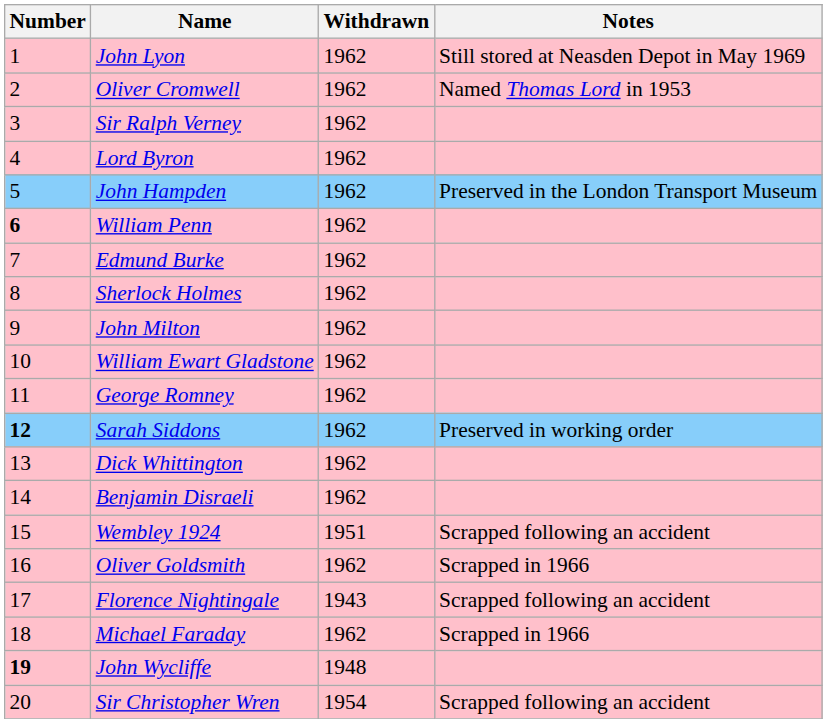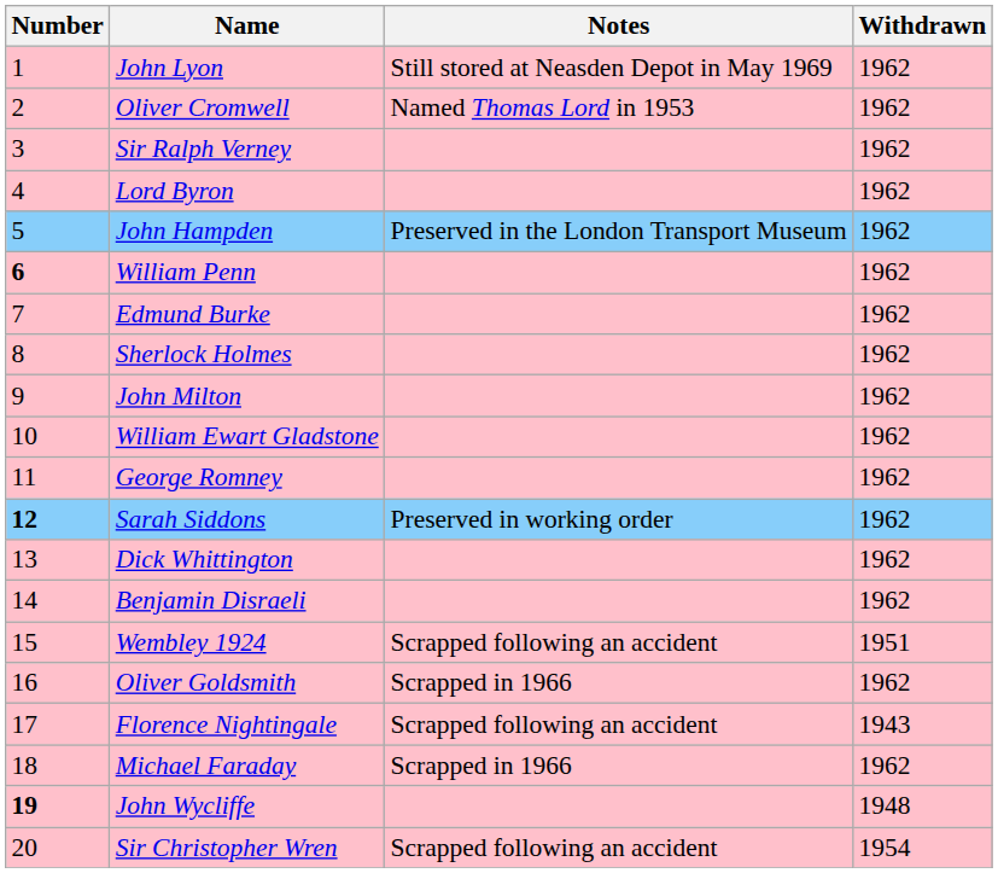columns swapped: Withdrawn <-> Notes
